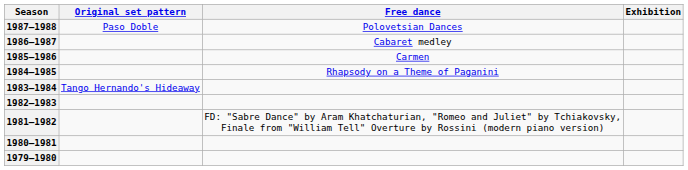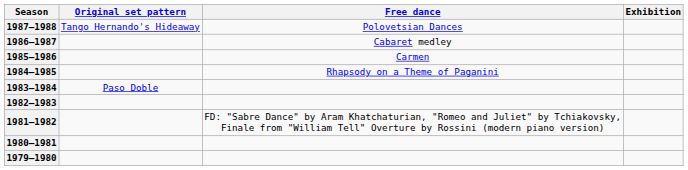1987–1988 | Original set pattern: Paso Doble -> Tango Hernando's Hideaway
1983–1984 | Original set pattern: Tango Hernando's Hideaway -> Paso Doble
